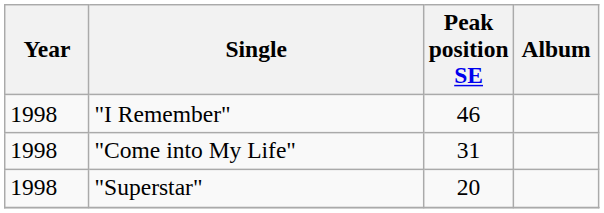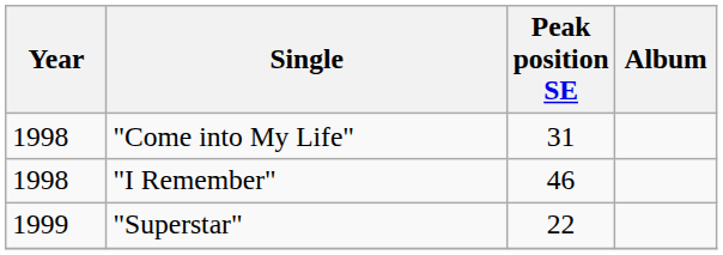rows swapped: "Come into My Life" <-> "I Remember"
"Superstar" | Year: 1998 -> 1999
"Superstar" | Peak position SE: 20 -> 22
